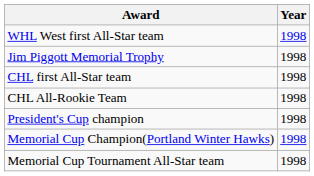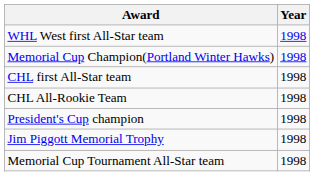rows swapped: Jim Piggott Memorial Trophy <-> Memorial Cup Champion(Portland Winter Hawks)
